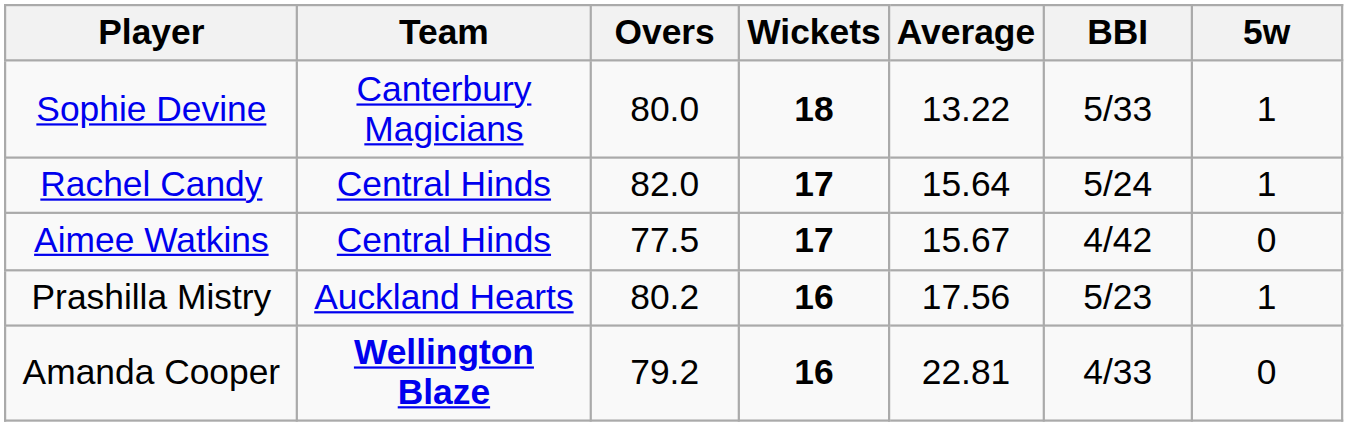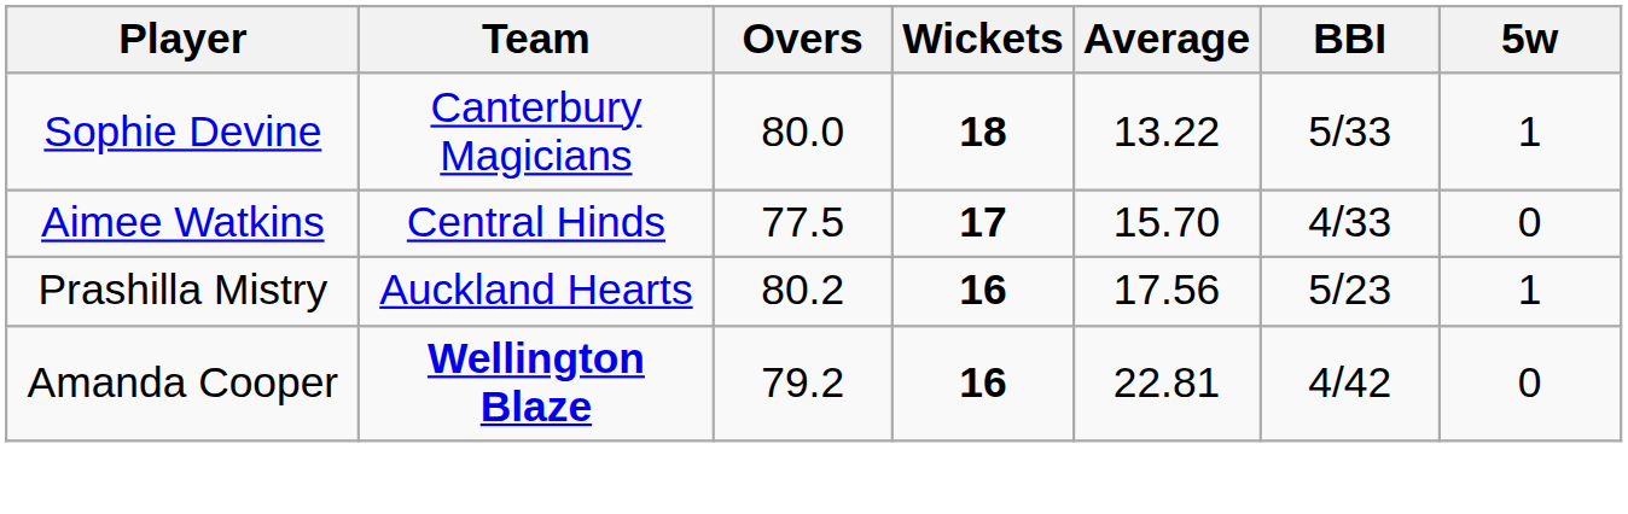- row: Rachel Candy | Central Hinds | 82.0 | 17 | 15.64 | 5/24 | 1
Aimee Watkins | Average: 15.67 -> 15.70
Aimee Watkins | BBI: 4/42 -> 4/33
Amanda Cooper | BBI: 4/33 -> 4/42
